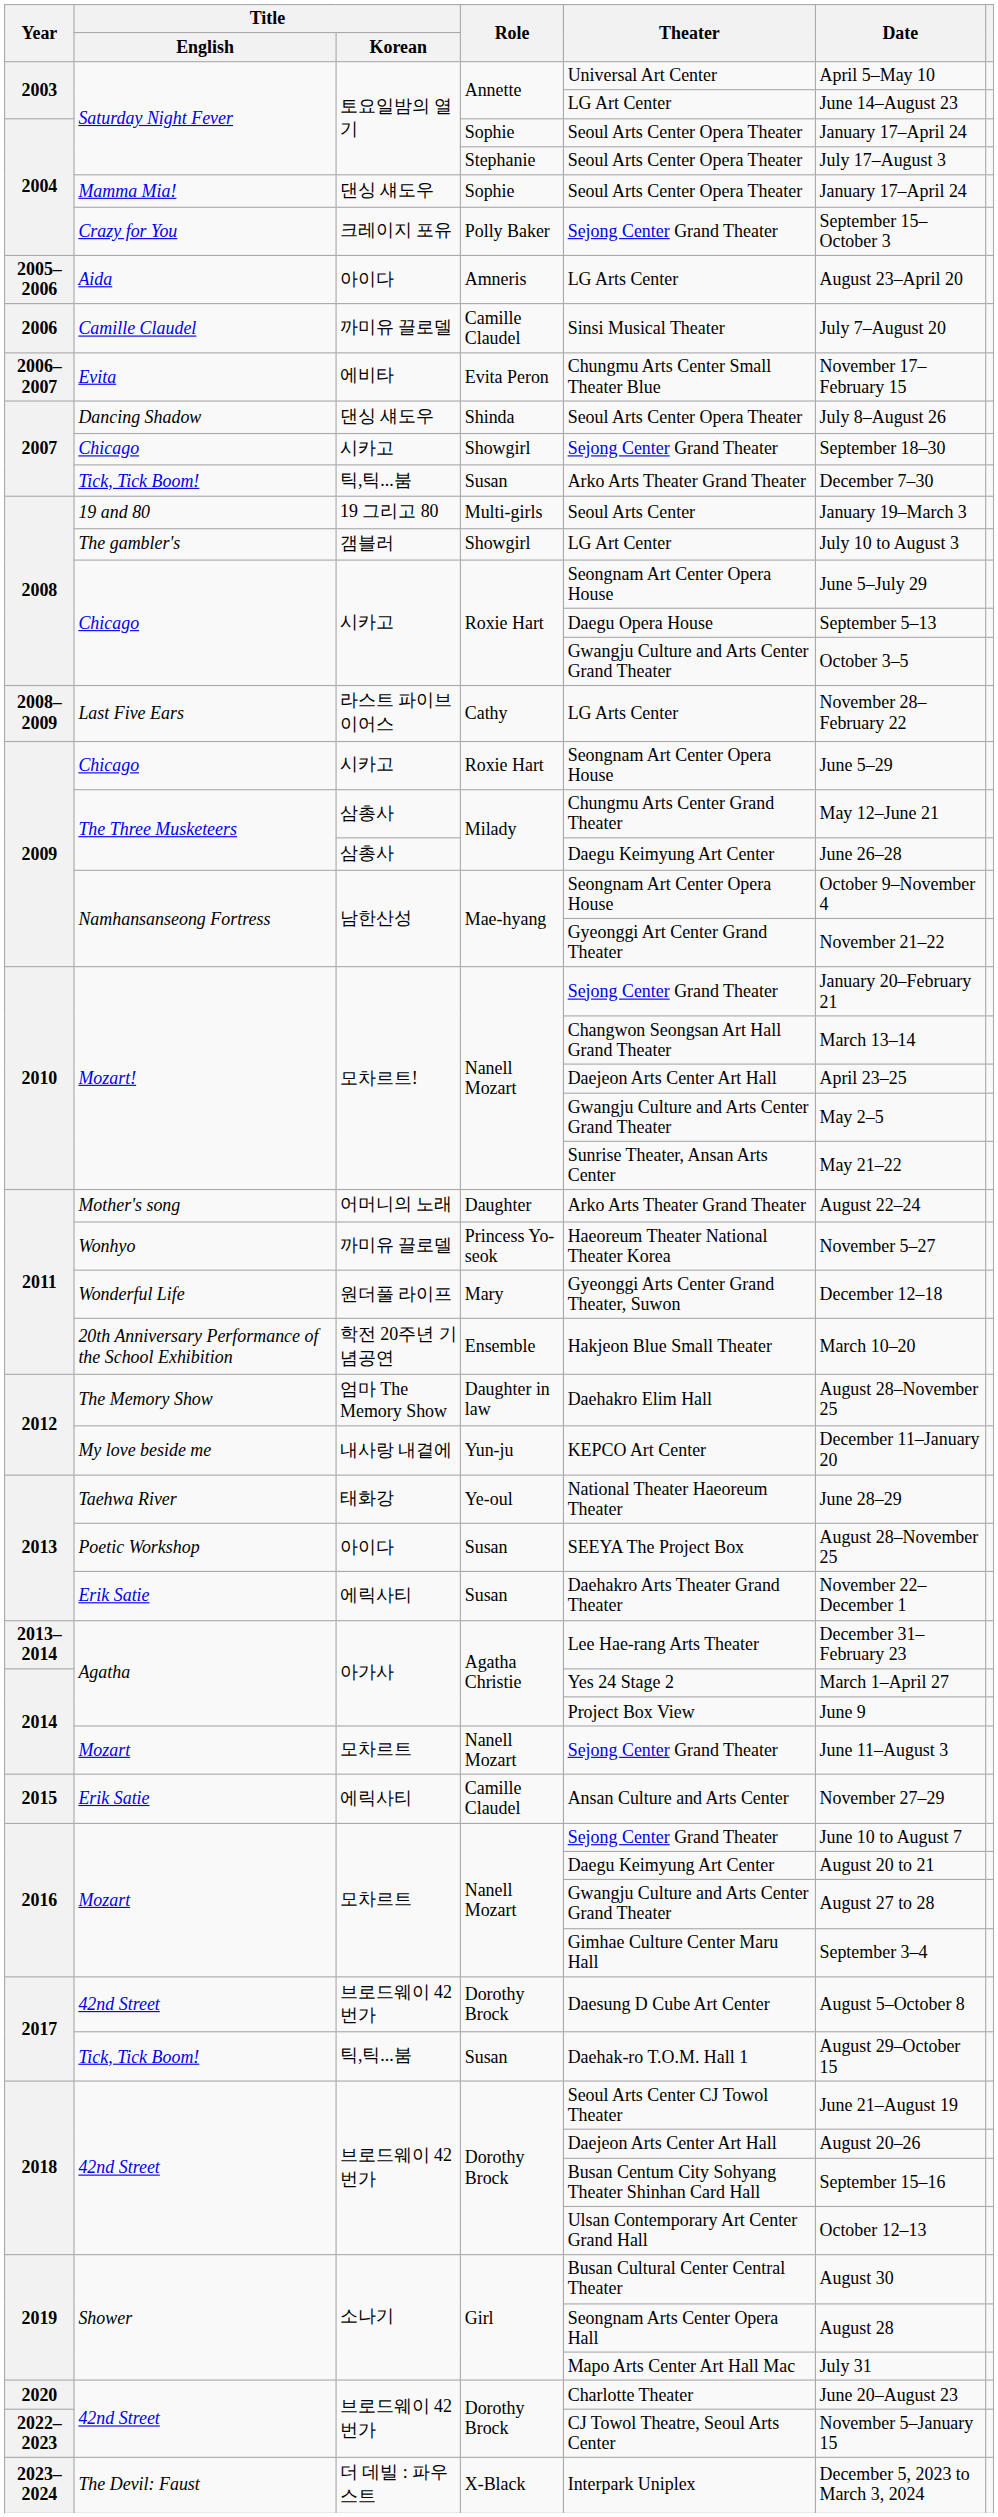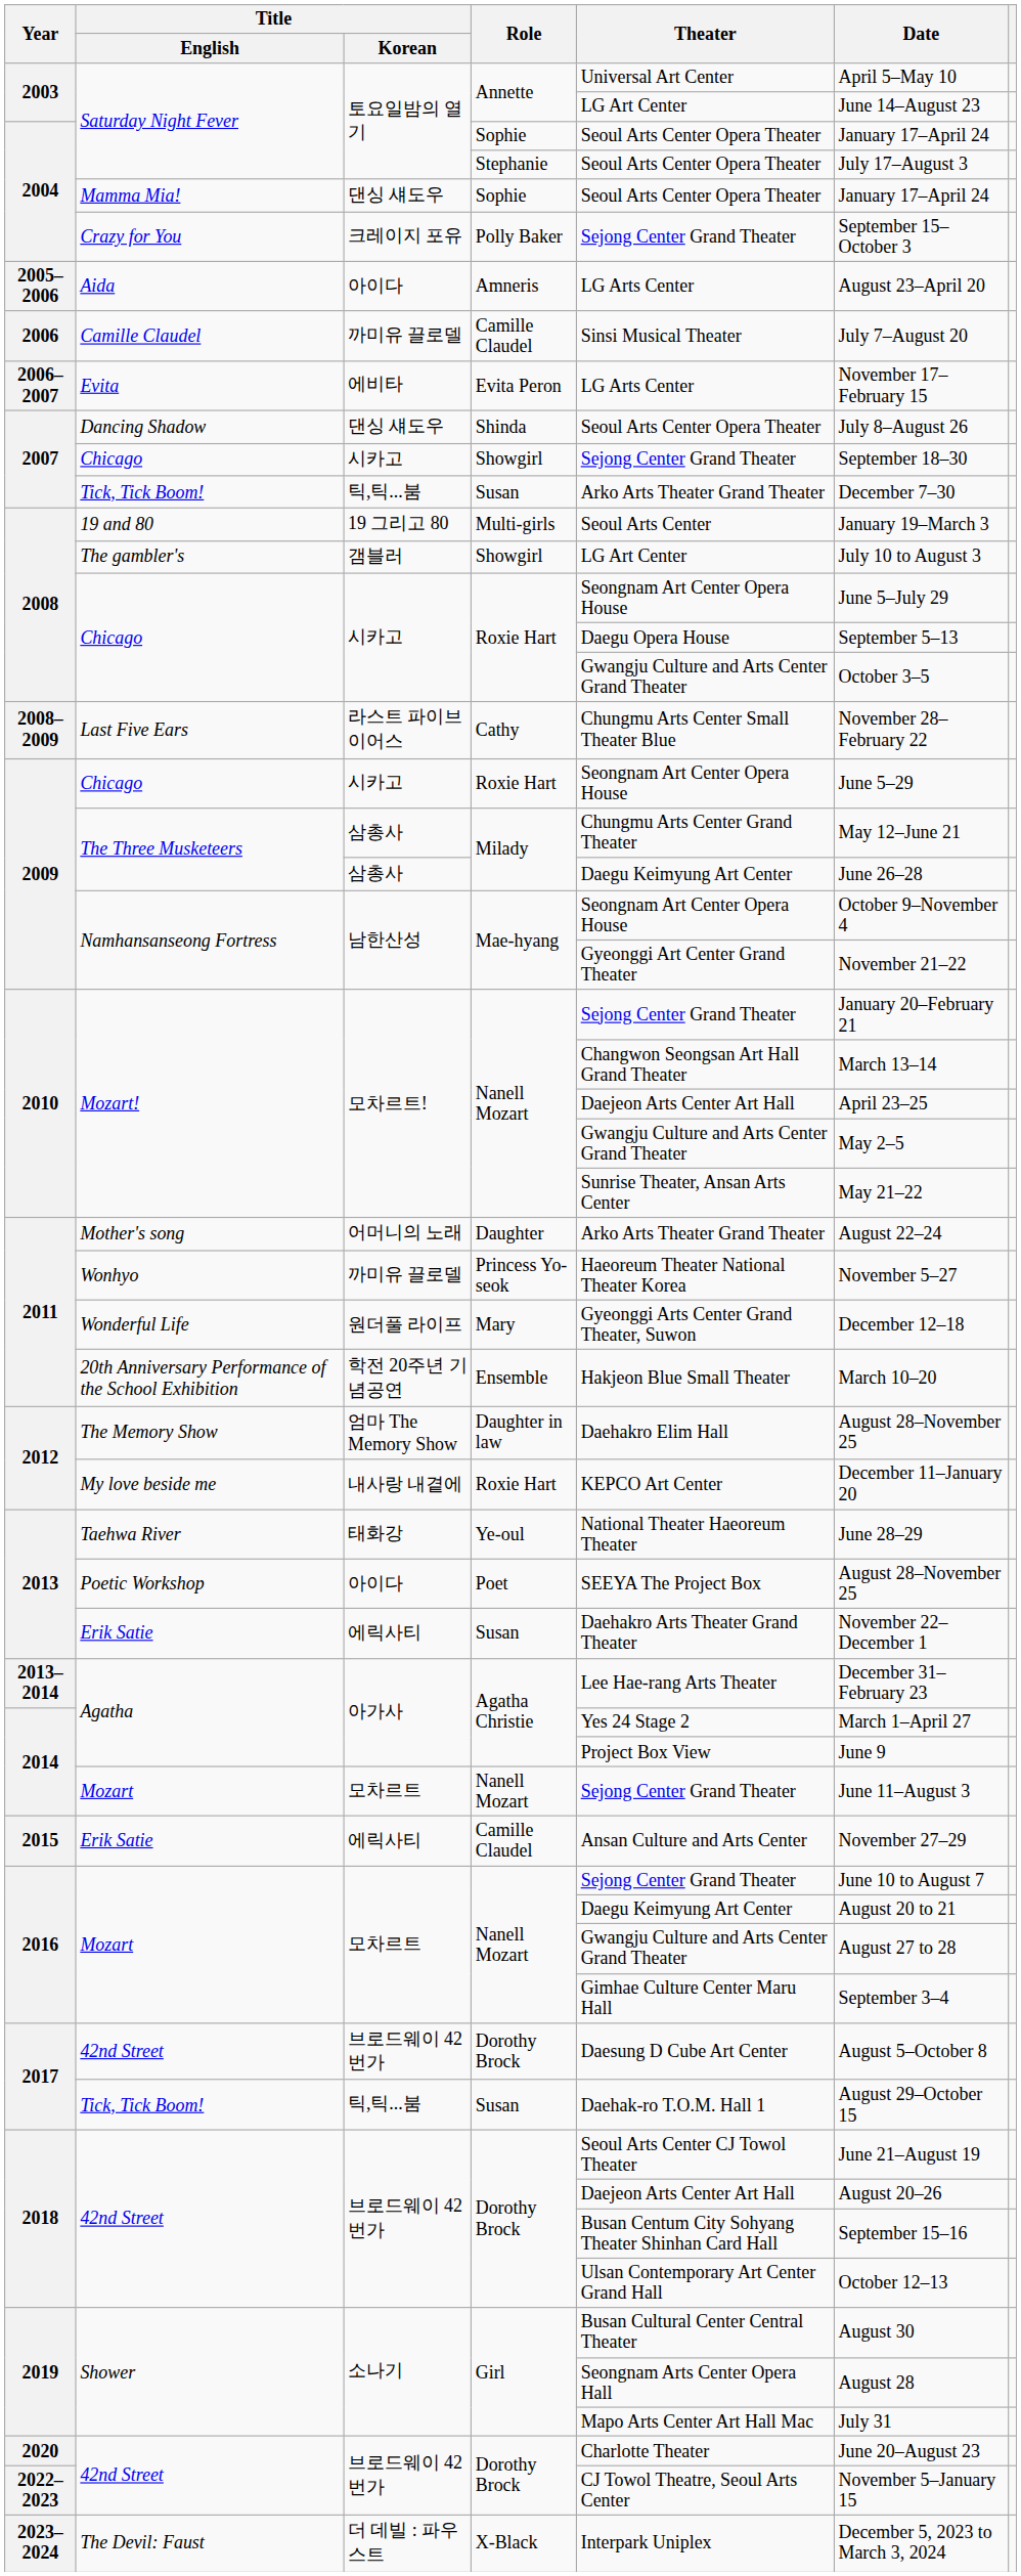Evita | Theater: Chungmu Arts Center Small Theater Blue -> LG Arts Center
Last Five Ears | Theater: LG Arts Center -> Chungmu Arts Center Small Theater Blue
My love beside me | Role: Yun-ju -> Roxie Hart
Poetic Workshop | Role: Susan -> Poet
